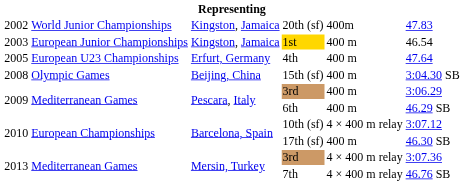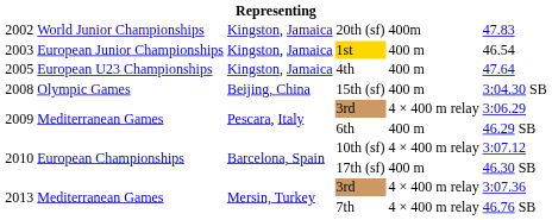4th | column 3: Erfurt, Germany -> Kingston, Jamaica
2009 / 3rd | column 5: 400 m -> 4 × 400 m relay
